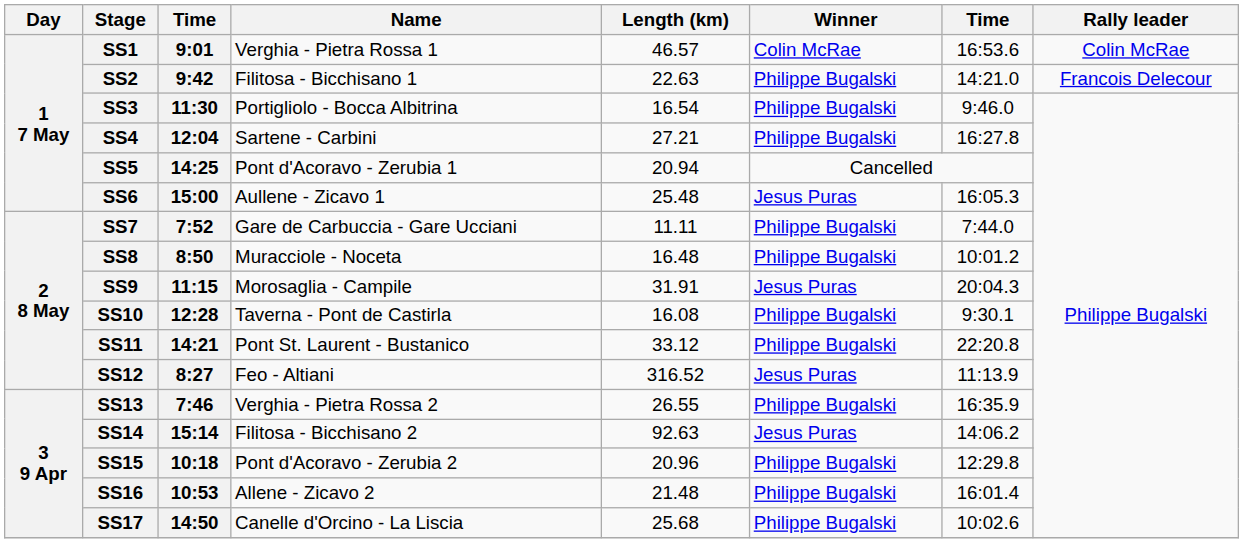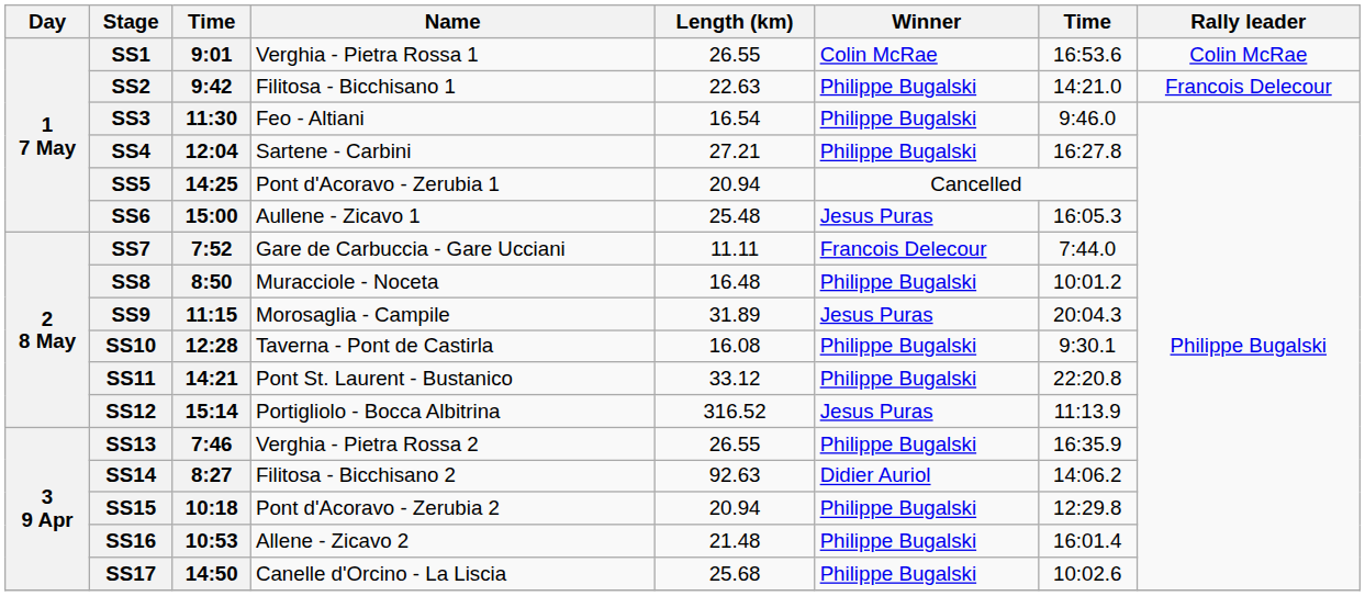SS1 | Length (km): 46.57 -> 26.55
SS3 | Name: Portigliolo - Bocca Albitrina -> Feo - Altiani
SS7 | Winner: Philippe Bugalski -> Francois Delecour
SS9 | Length (km): 31.91 -> 31.89
SS12 | column 3: 8:27 -> 15:14
SS12 | Name: Feo - Altiani -> Portigliolo - Bocca Albitrina
SS14 | column 3: 15:14 -> 8:27
SS14 | Winner: Jesus Puras -> Didier Auriol
SS15 | Length (km): 20.96 -> 20.94
